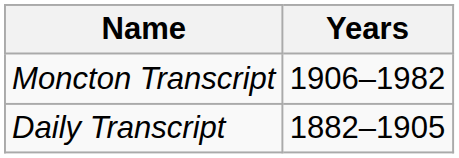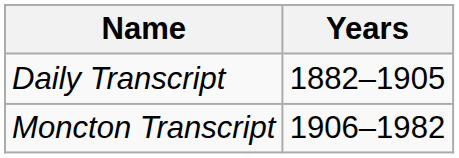rows swapped: Daily Transcript <-> Moncton Transcript
